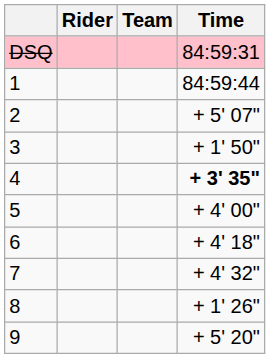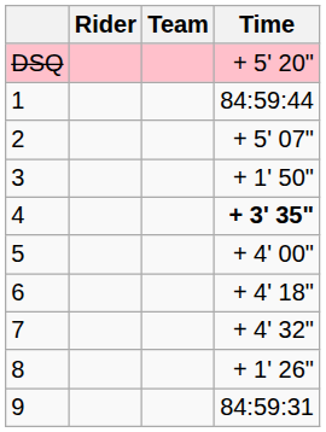DSQ | Time: 84:59:31 -> + 5' 20"
9 | Time: + 5' 20" -> 84:59:31
